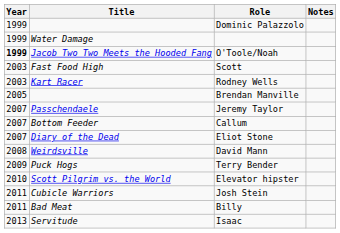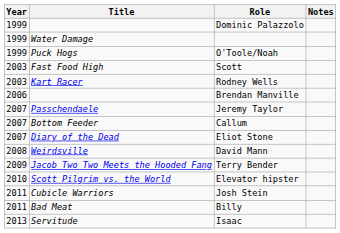O'Toole/Noah | Year: bold -> normal
O'Toole/Noah | Title: Jacob Two Two Meets the Hooded Fang -> Puck Hogs
Brendan Manville | Year: 2005 -> 2006
Terry Bender | Title: Puck Hogs -> Jacob Two Two Meets the Hooded Fang
